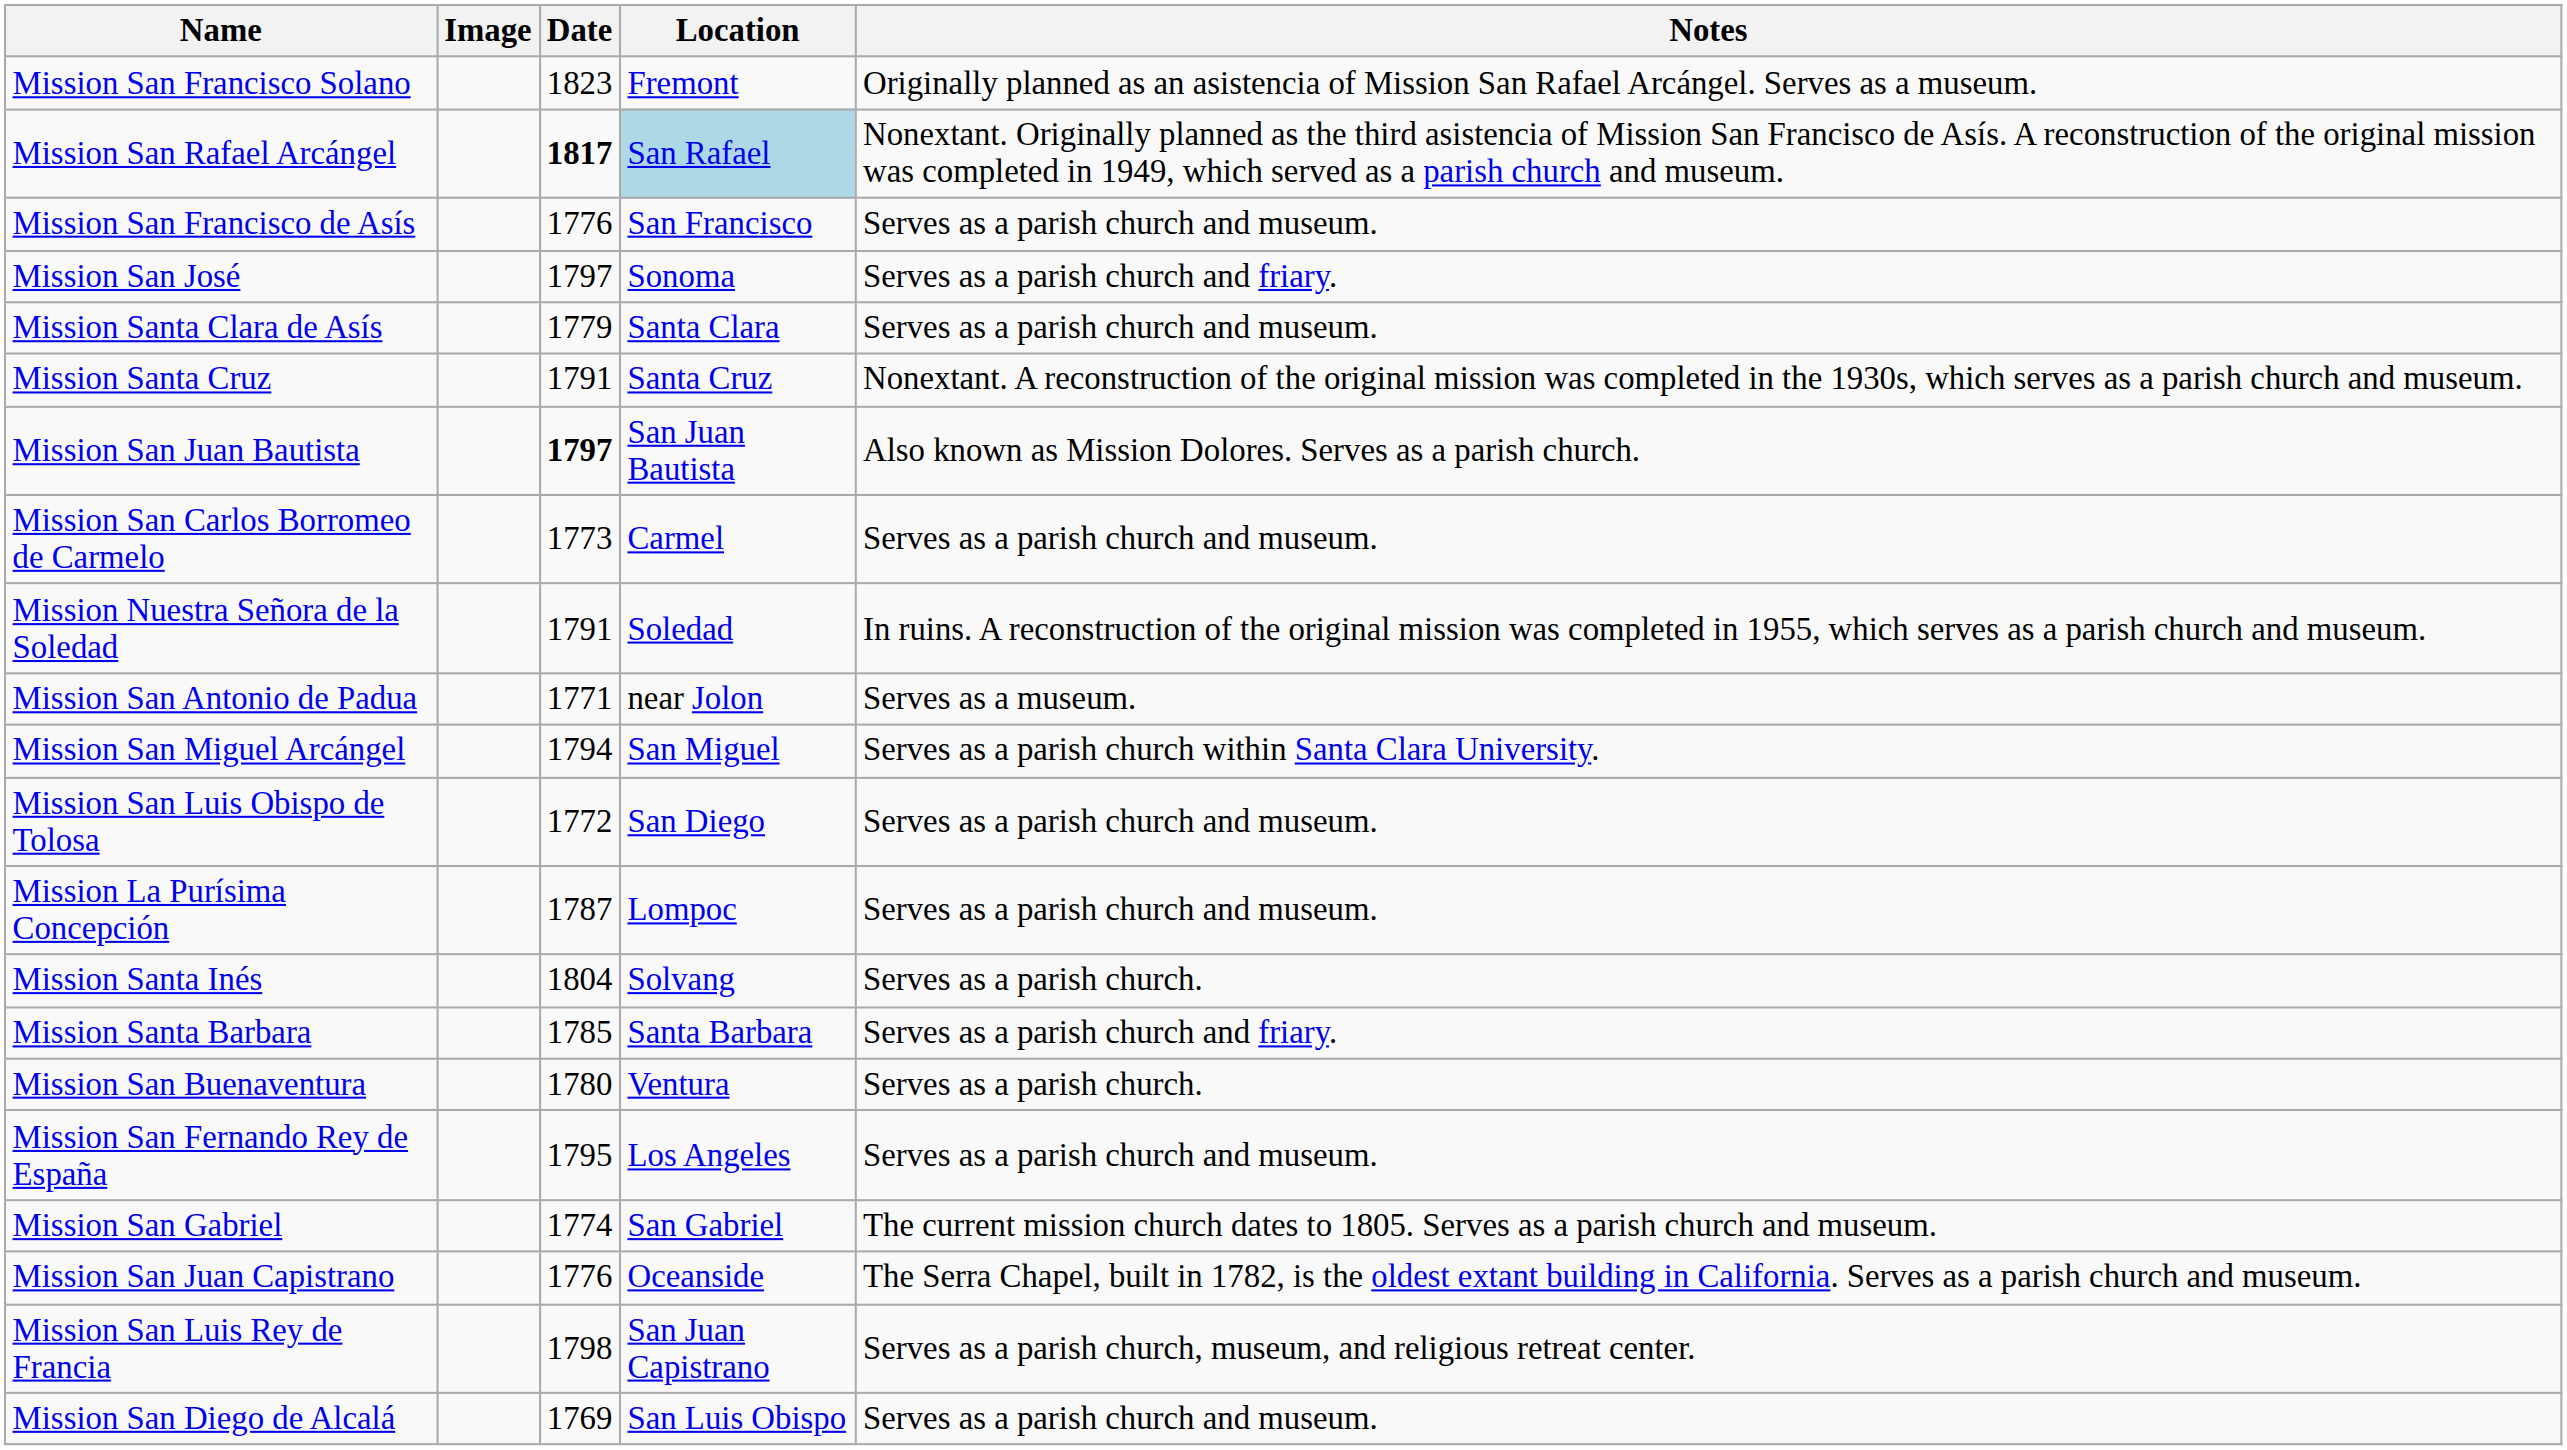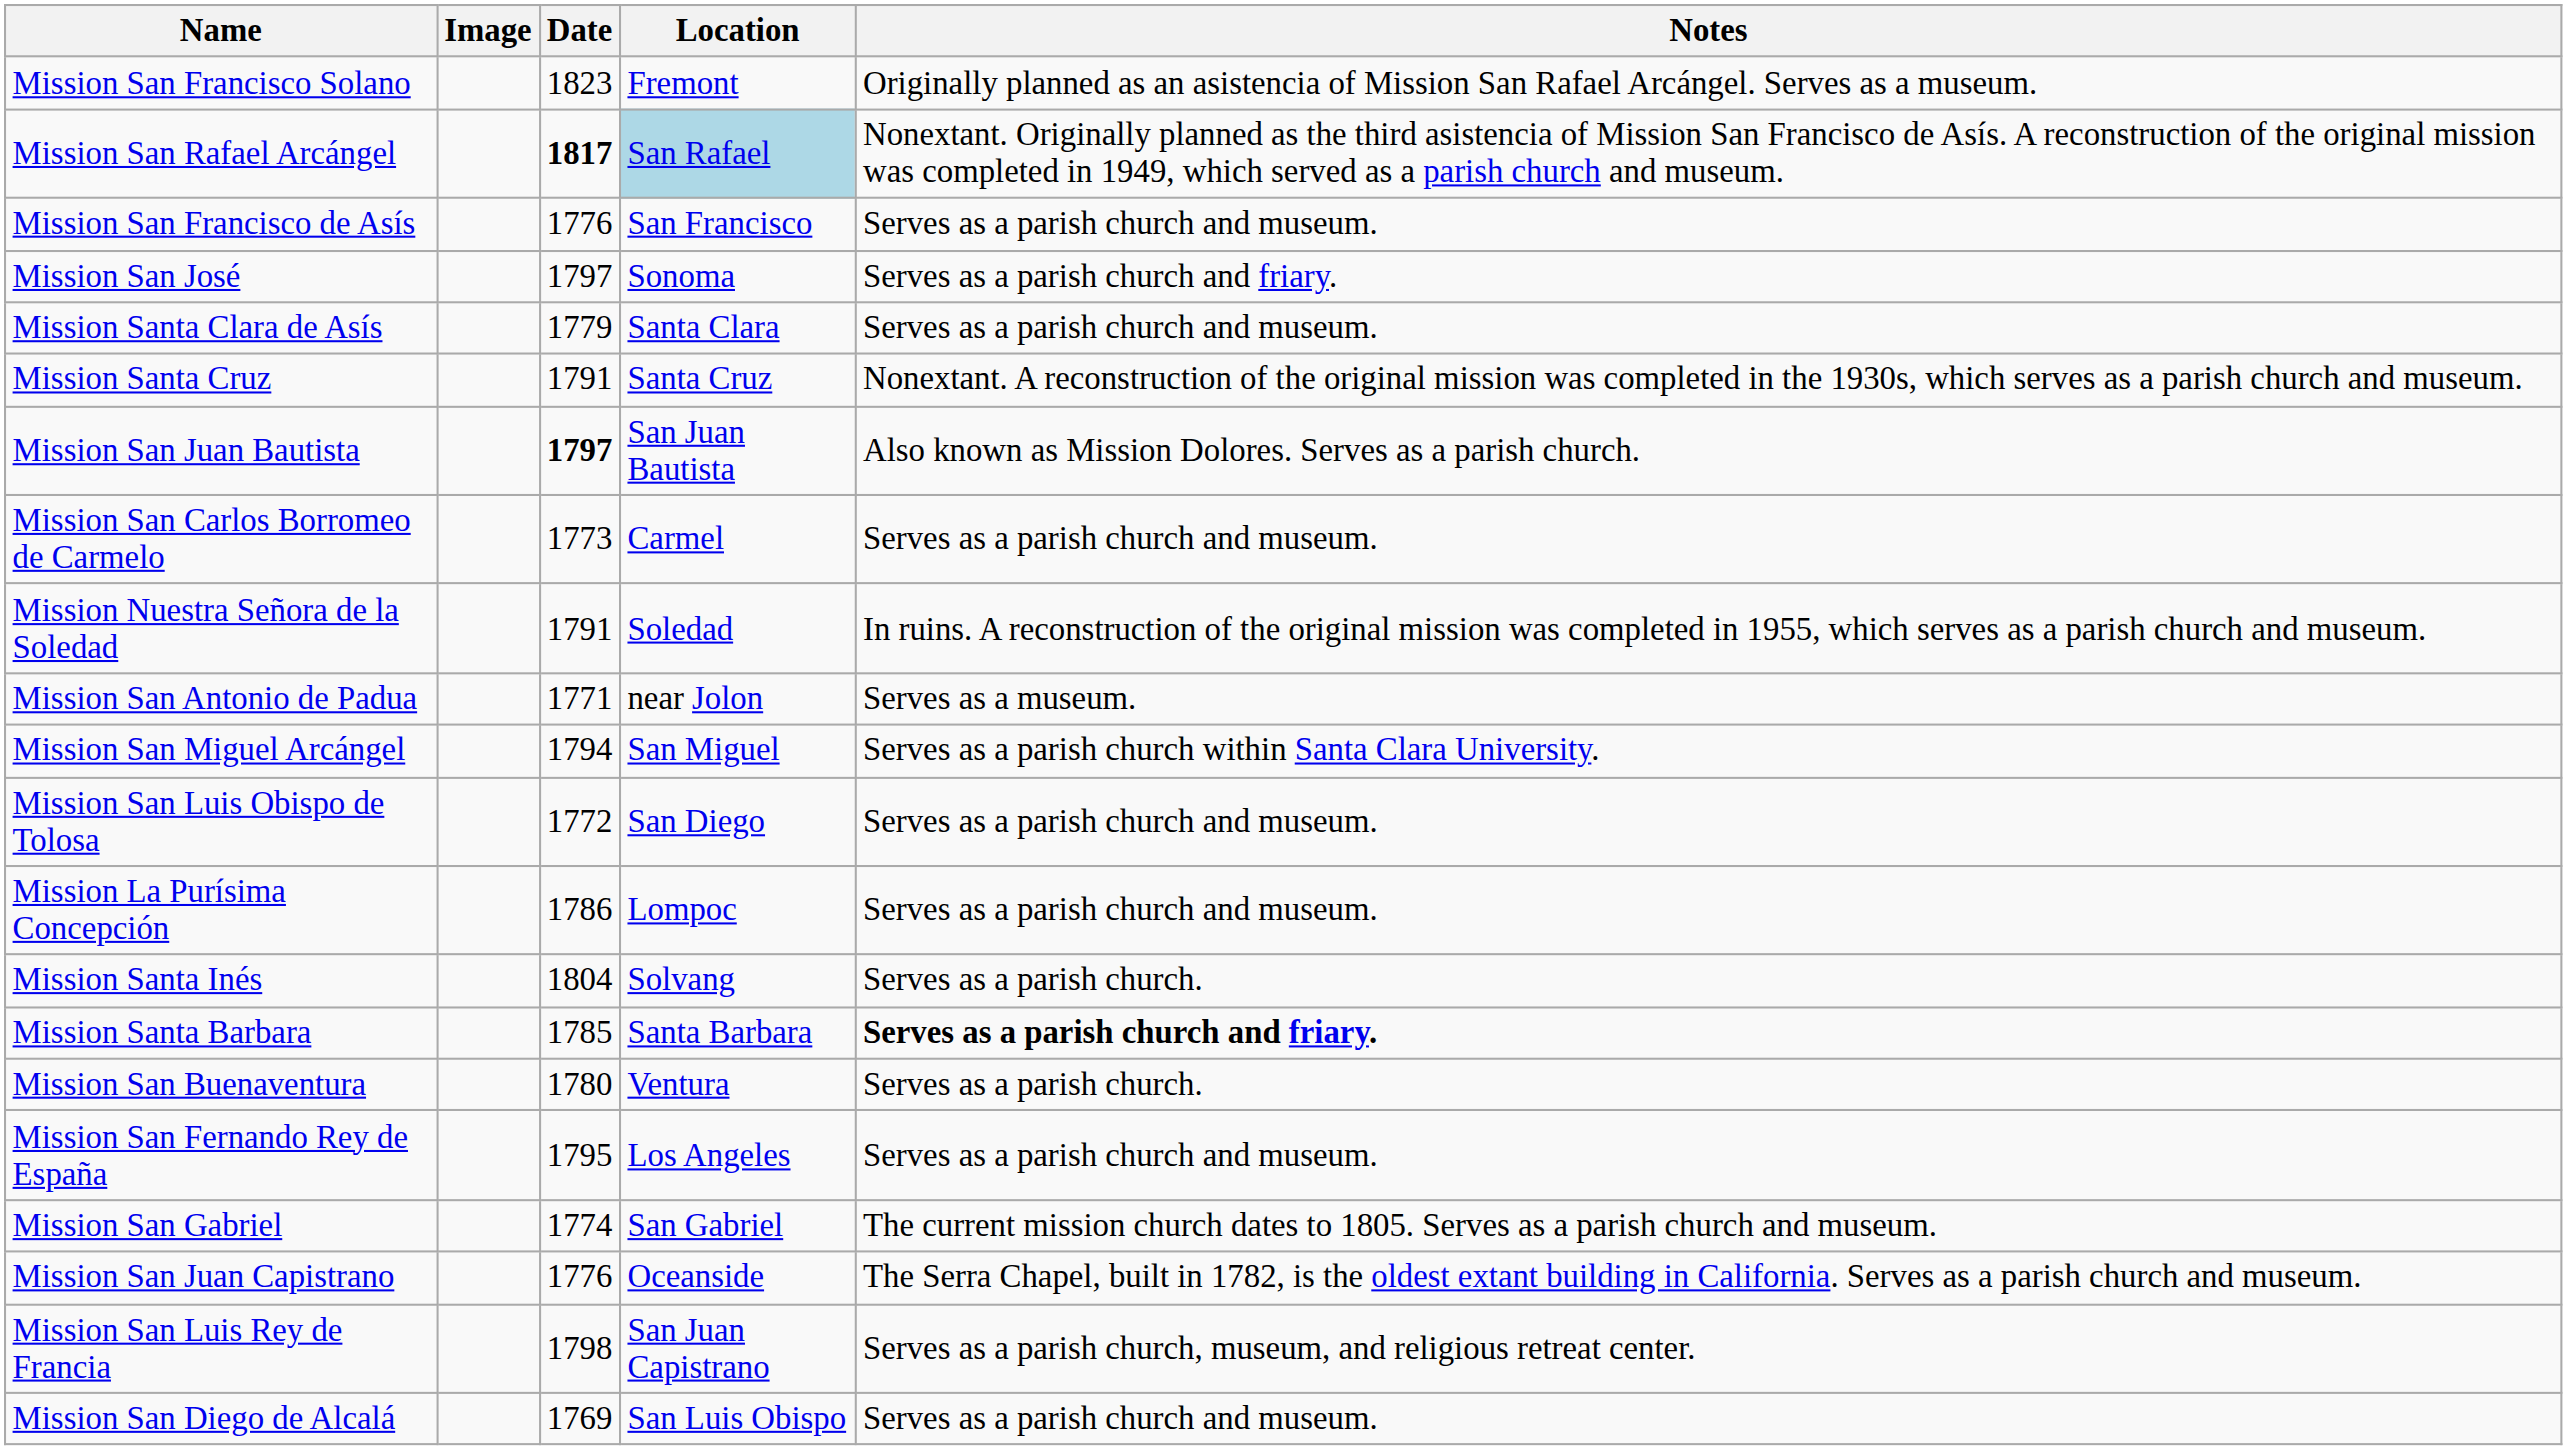Mission La Purísima Concepción | Date: 1787 -> 1786
Mission Santa Barbara | Notes: normal -> bold
